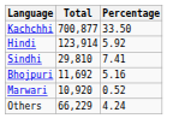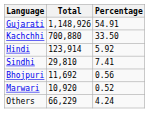+ row: Gujarati | 1,148,926 | 54.91
Kachchhi | Total: 700,877 -> 700,880
Bhojpuri | Percentage: 5.16 -> 0.56
